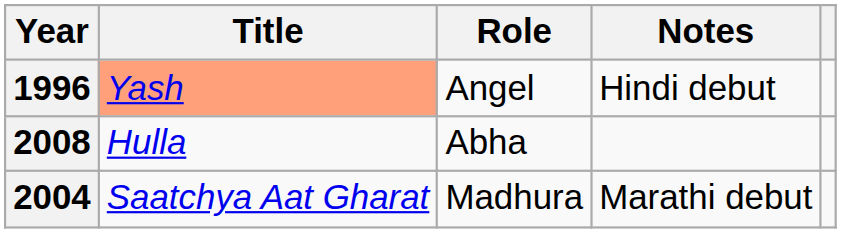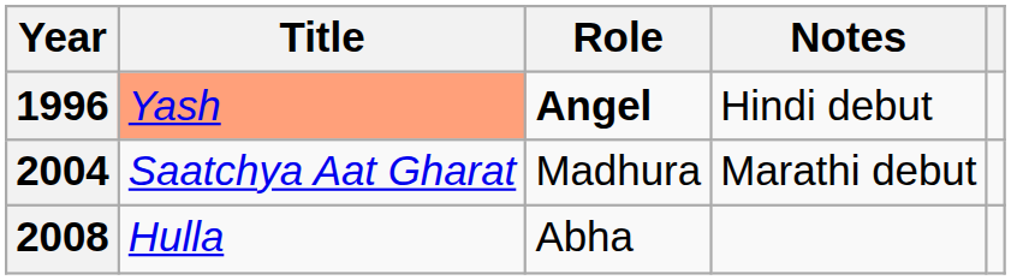1996 | Role: normal -> bold
rows swapped: 2004 <-> 2008
